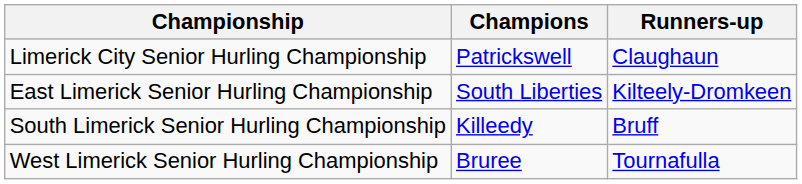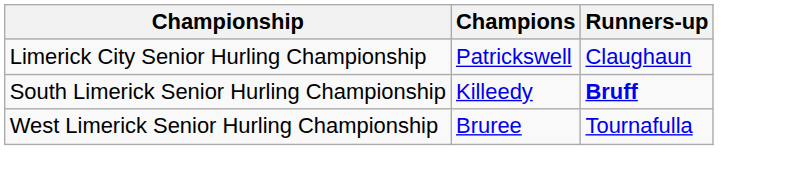- row: East Limerick Senior Hurling Championship | South Liberties | Kilteely-Dromkeen
South Limerick Senior Hurling Championship | Runners-up: normal -> bold
